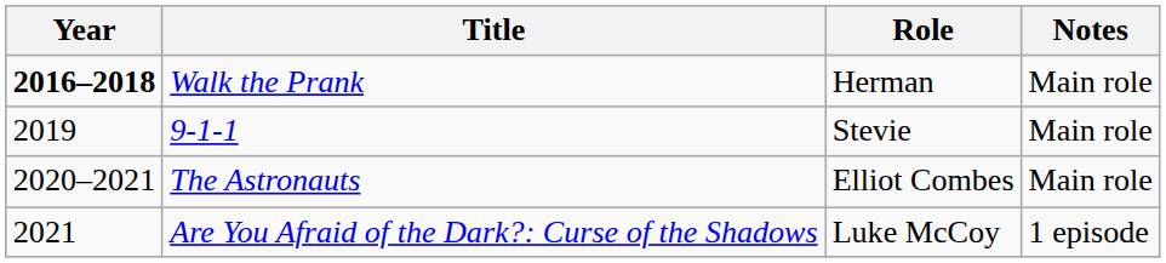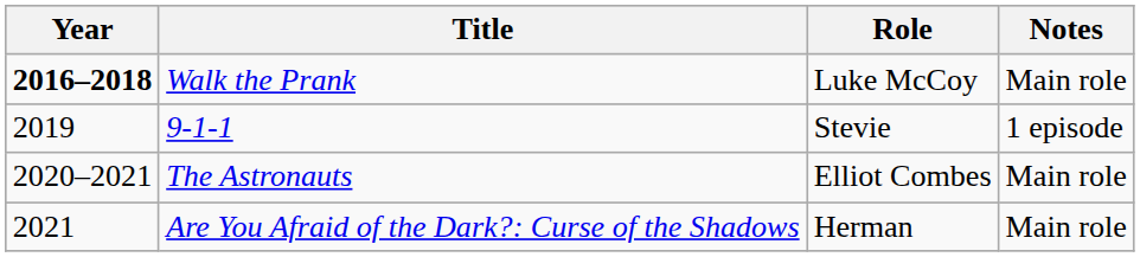Walk the Prank | Role: Herman -> Luke McCoy
9-1-1 | Notes: Main role -> 1 episode
Are You Afraid of the Dark?: Curse of the Shadows | Role: Luke McCoy -> Herman
Are You Afraid of the Dark?: Curse of the Shadows | Notes: 1 episode -> Main role
